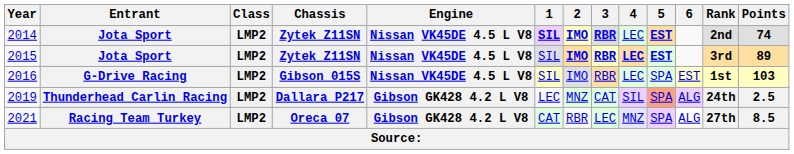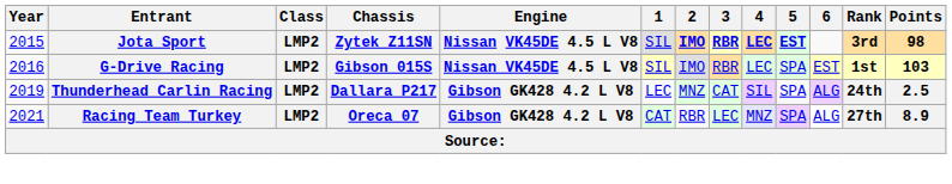- row: 2014 | Jota Sport | LMP2 | Zytek Z11SN | Nissan VK45DE 4.5 L V8 | SIL | IMO | RBR | LEC | EST | 2nd | 74
2015 | Points: 89 -> 98
2019 | 5: lightsalmon background -> no background
2021 | Points: 8.5 -> 8.9
